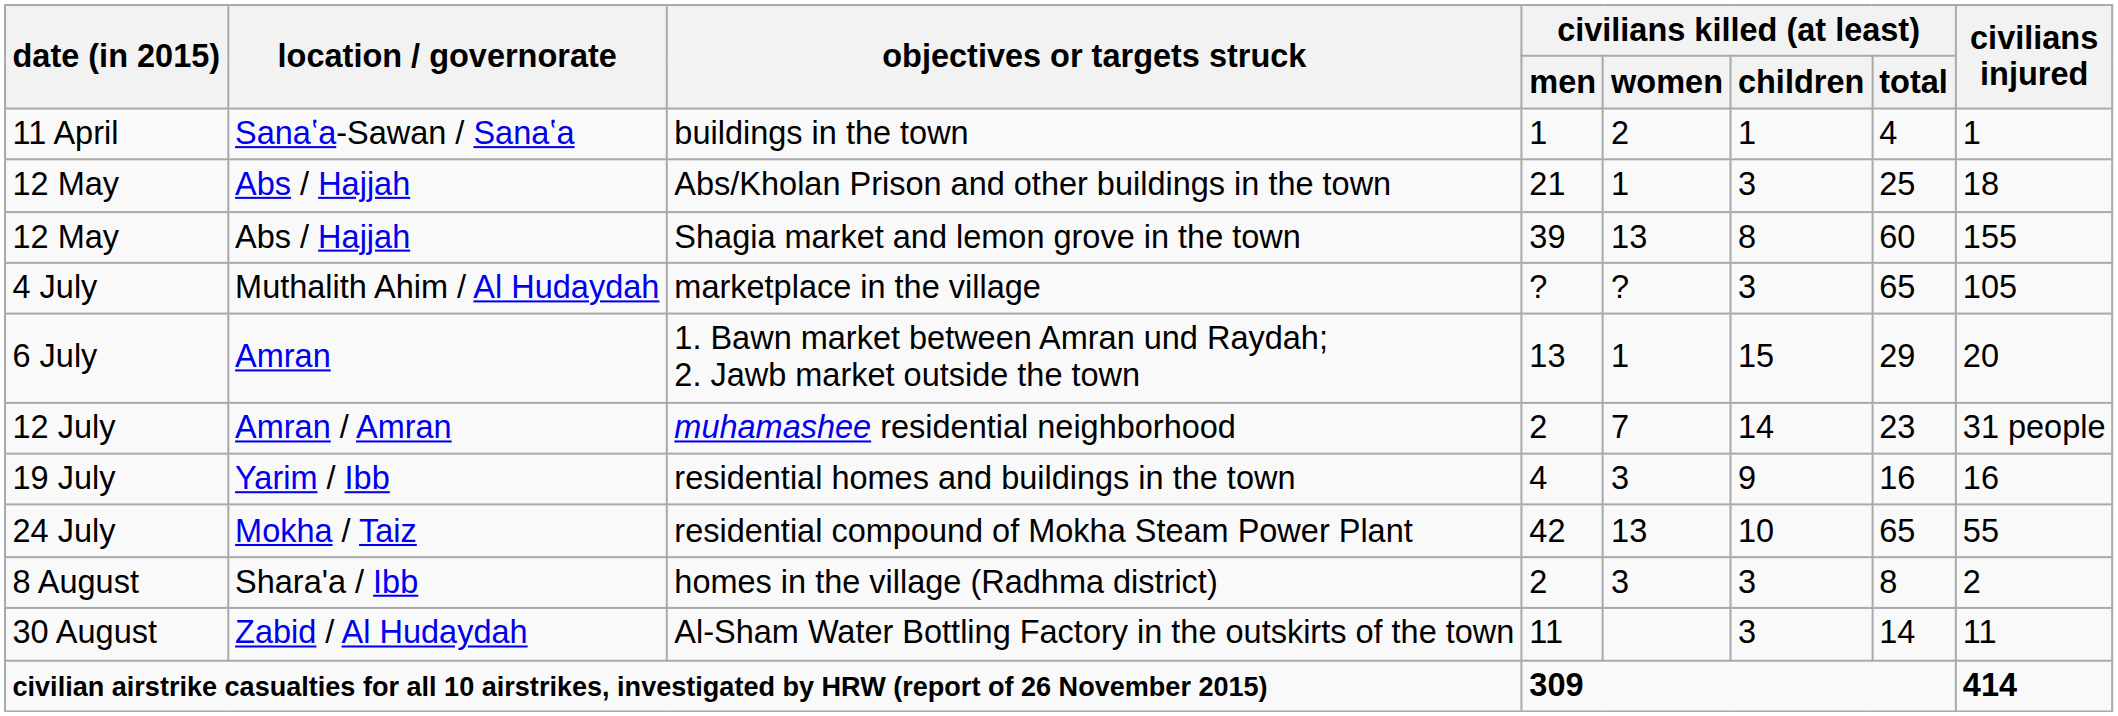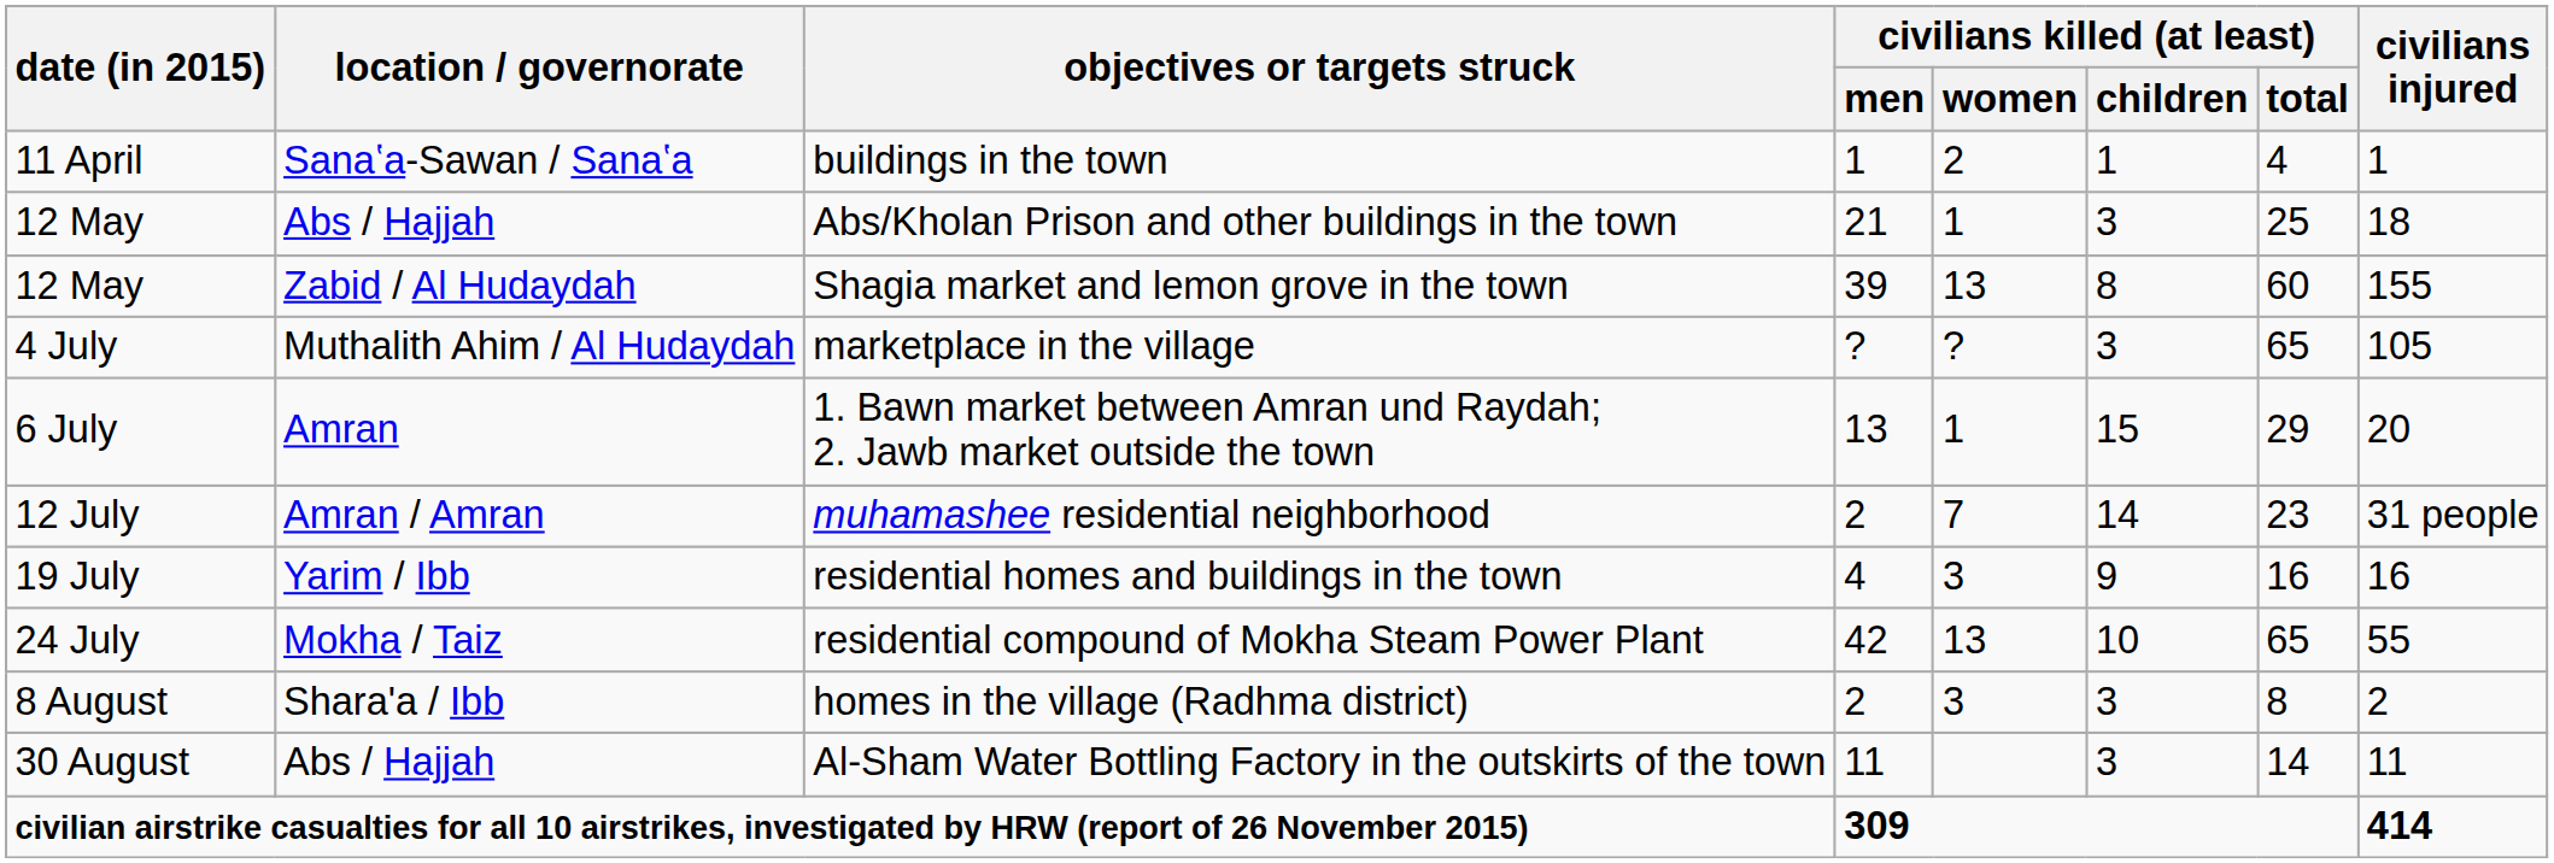Shagia market and lemon grove in the town | location / governorate: Abs / Hajjah -> Zabid / Al Hudaydah
Al-Sham Water Bottling Factory in the outskirts of the town | location / governorate: Zabid / Al Hudaydah -> Abs / Hajjah
